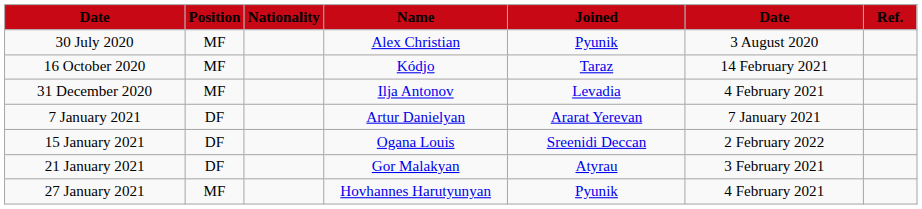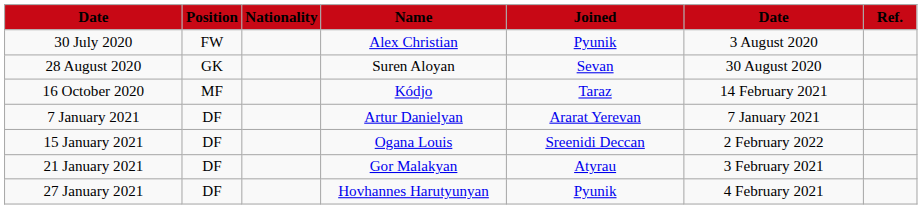30 July 2020 | Position: MF -> FW
+ row: 28 August 2020 | GK | Suren Aloyan | Sevan | 30 August 2020
- row: 31 December 2020 | MF | Ilja Antonov | Levadia | 4 February 2021
27 January 2021 | Position: MF -> DF
